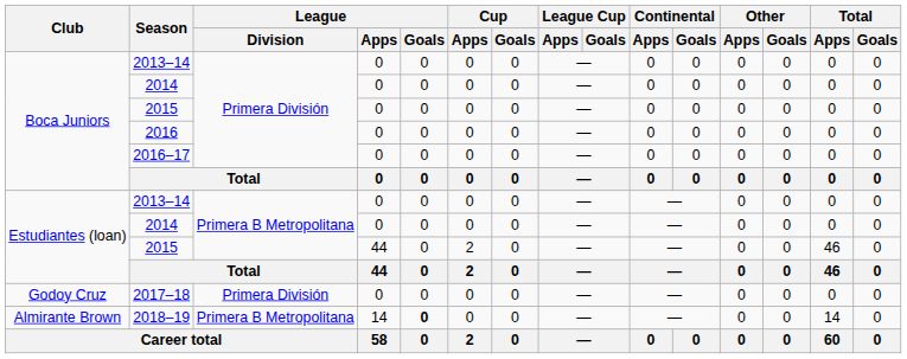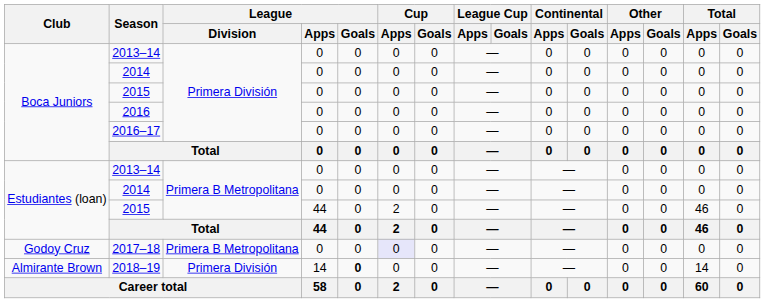2017–18 | League / Division: Primera División -> Primera B Metropolitana
2017–18 | Cup / Apps: no background -> lavender background
2018–19 | League / Division: Primera B Metropolitana -> Primera División
